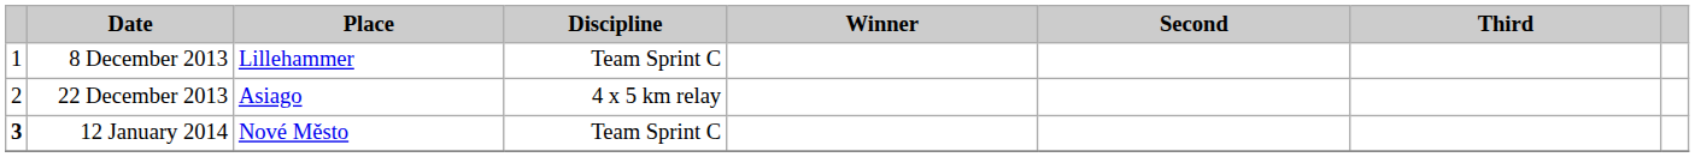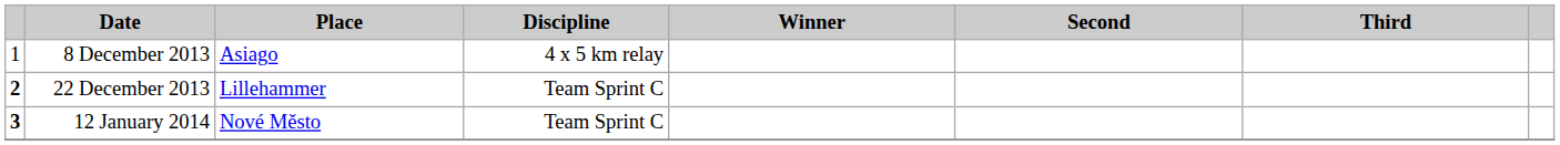8 December 2013 | Place: Lillehammer -> Asiago
8 December 2013 | Discipline: Team Sprint C -> 4 x 5 km relay
22 December 2013 | column 1: normal -> bold
22 December 2013 | Place: Asiago -> Lillehammer
22 December 2013 | Discipline: 4 x 5 km relay -> Team Sprint C
